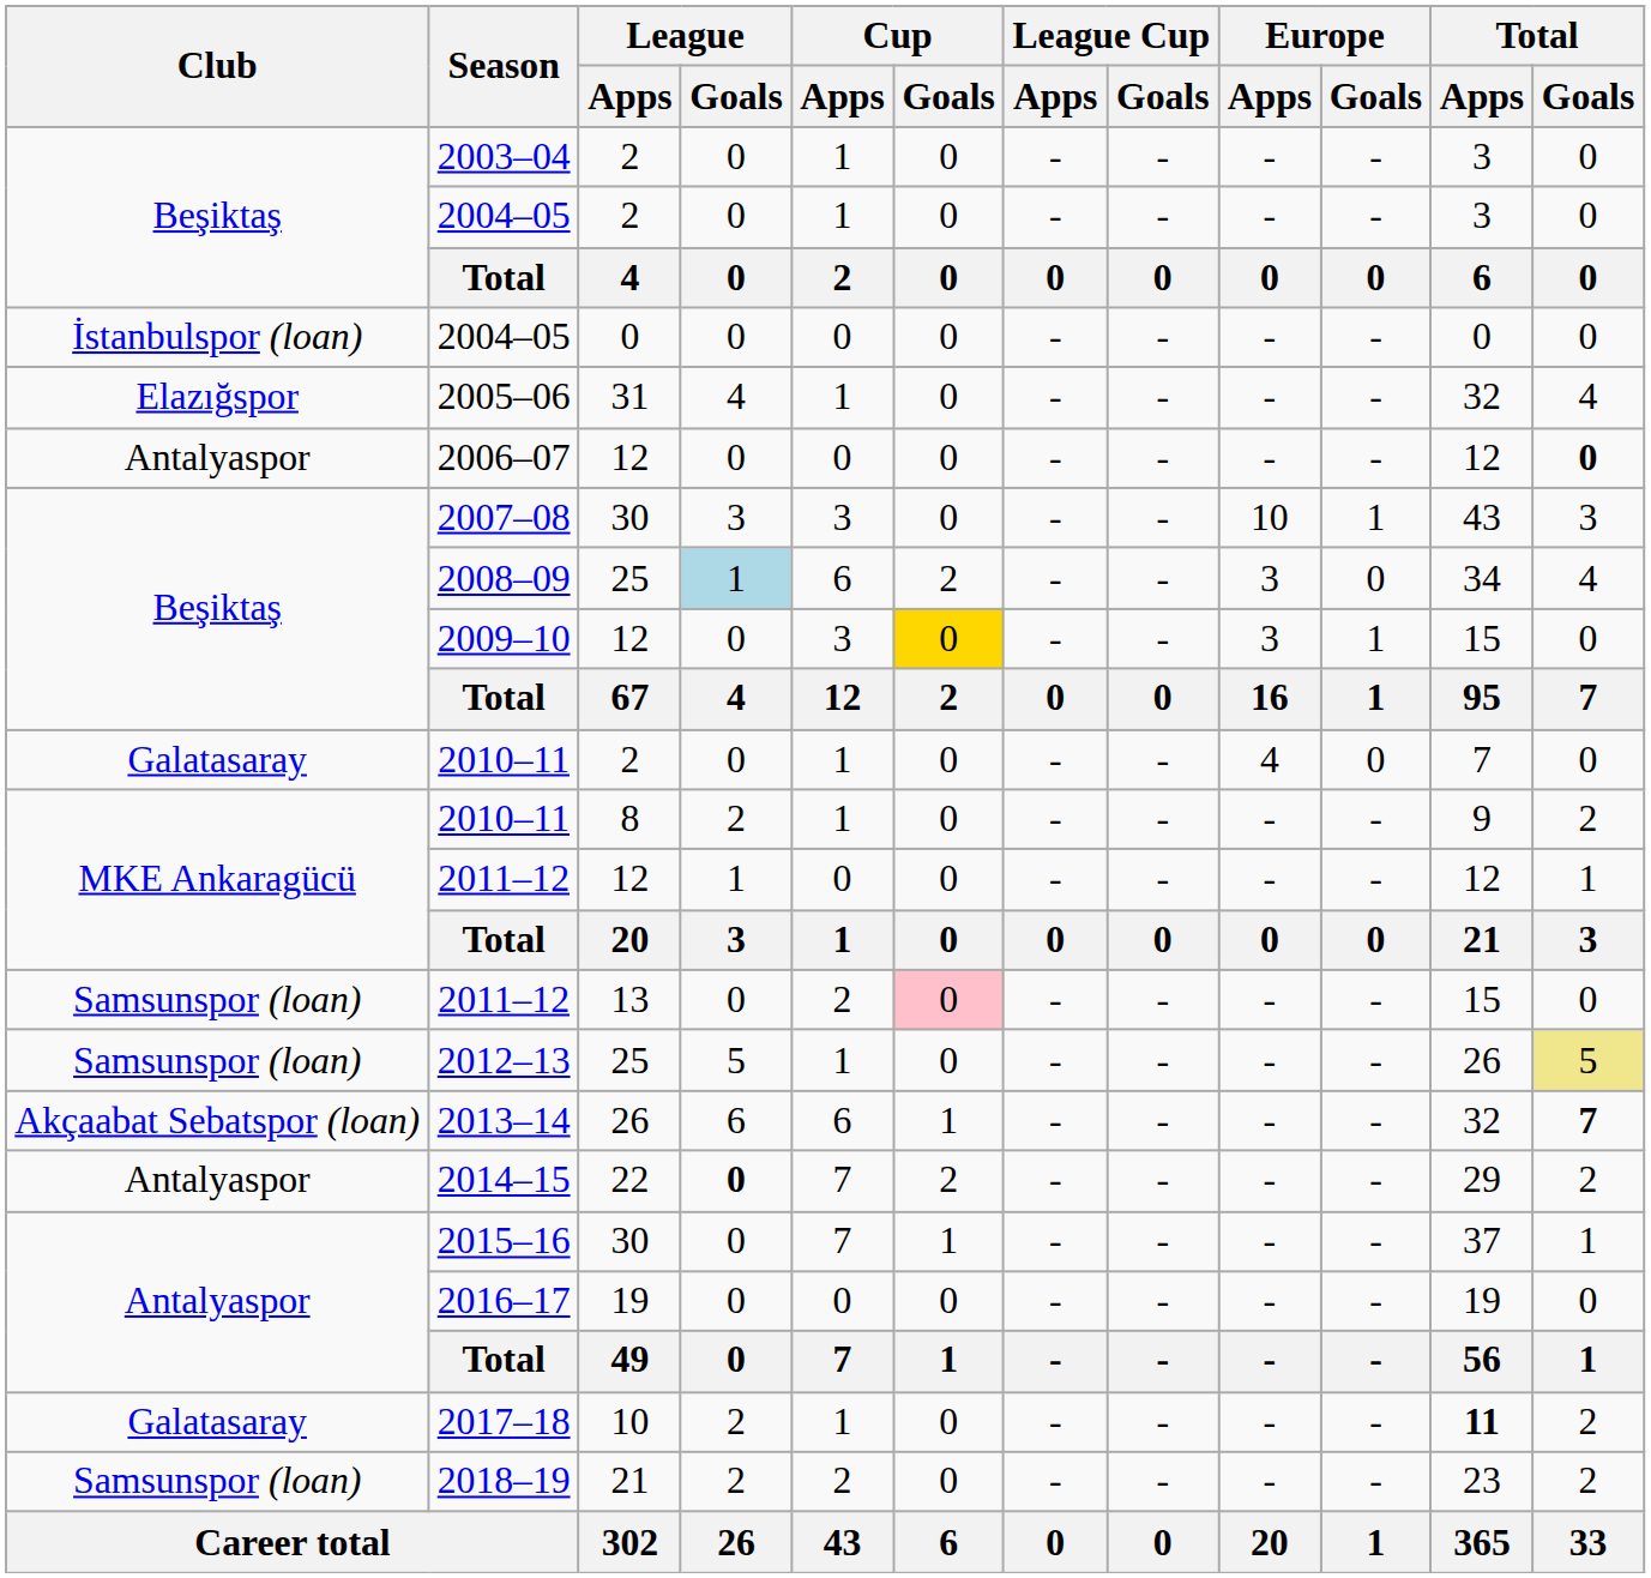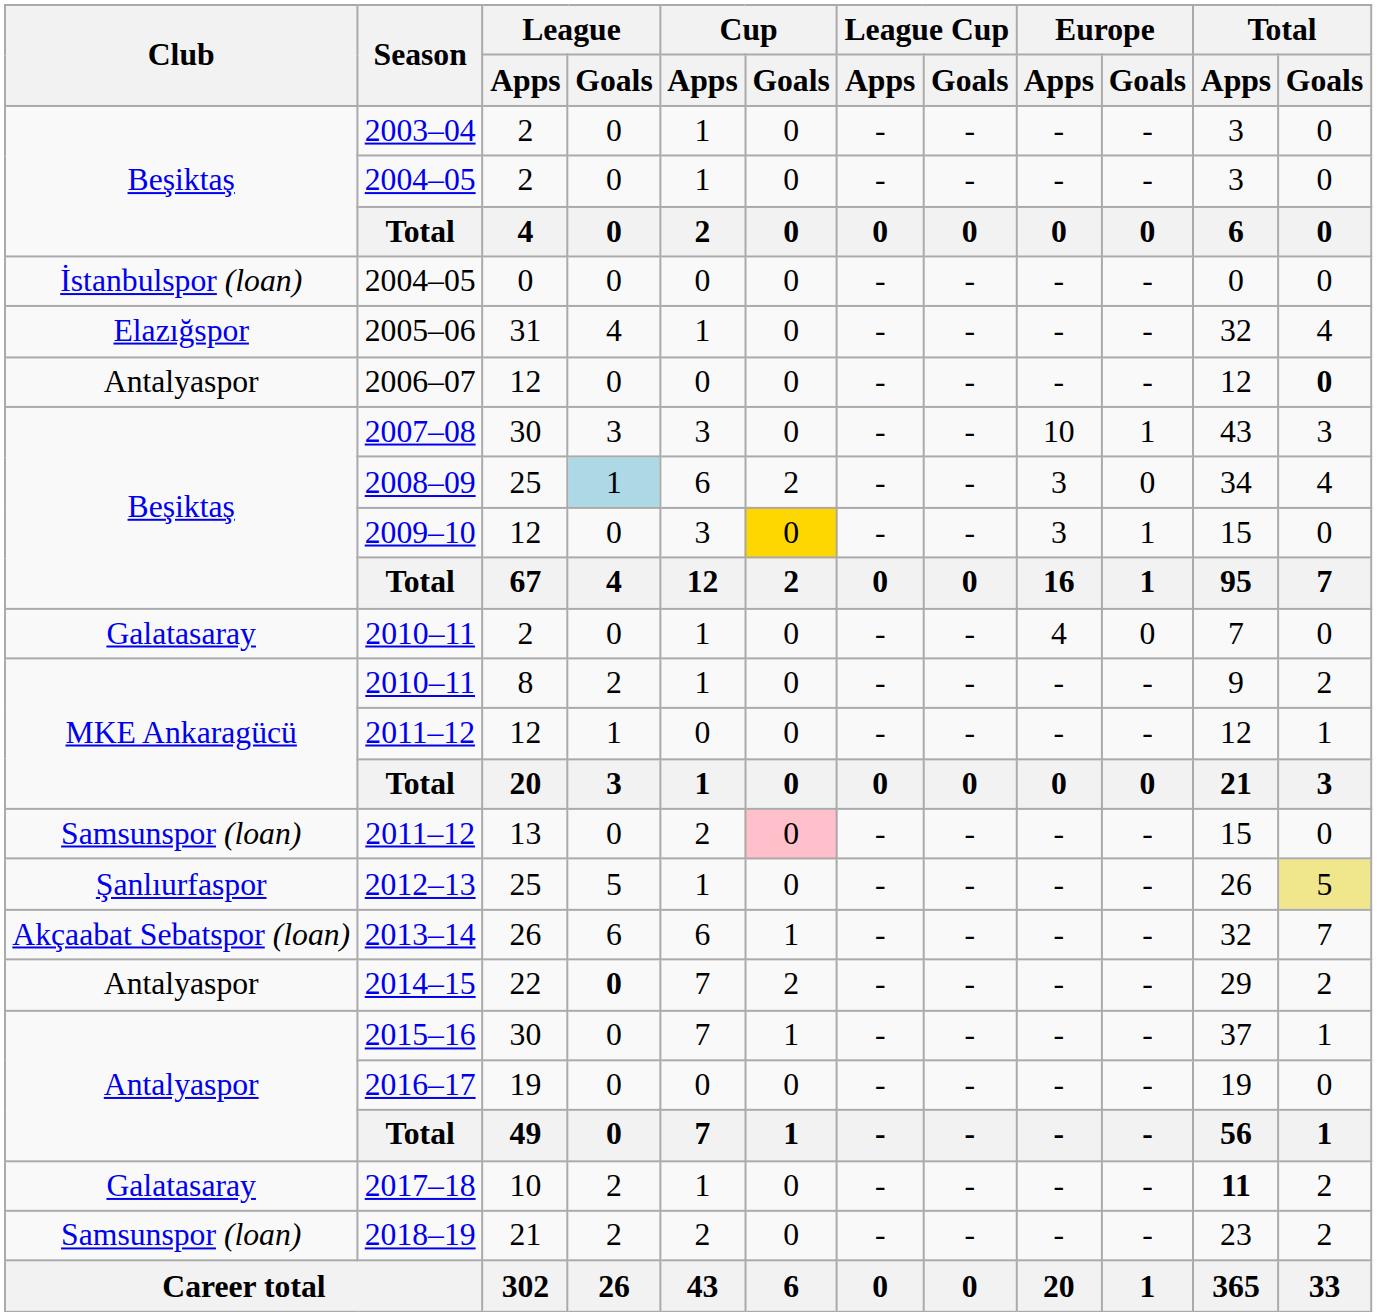2012–13 | Club: Samsunspor (loan) -> Şanlıurfaspor
2013–14 | Total / Goals: bold -> normal
